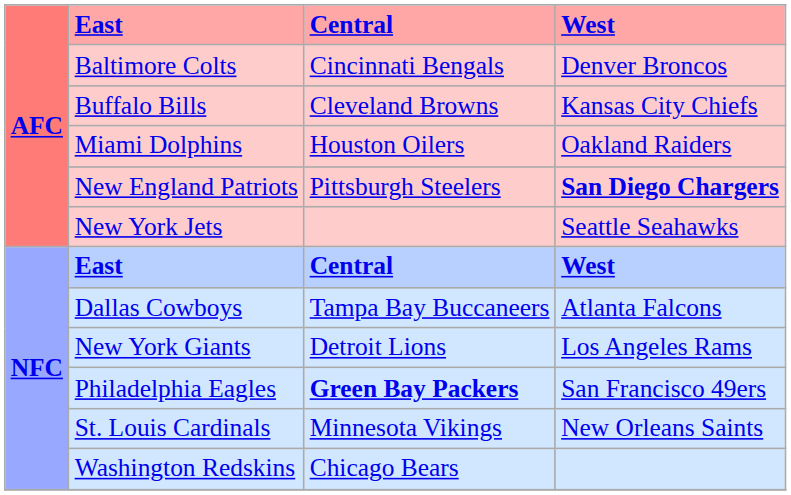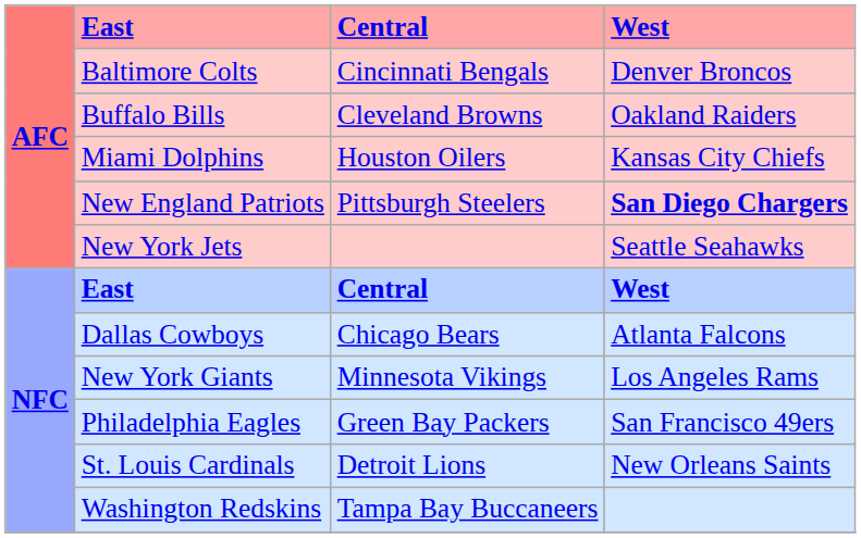Buffalo Bills | West: Kansas City Chiefs -> Oakland Raiders
Miami Dolphins | West: Oakland Raiders -> Kansas City Chiefs
Dallas Cowboys | Central: Tampa Bay Buccaneers -> Chicago Bears
New York Giants | Central: Detroit Lions -> Minnesota Vikings
Philadelphia Eagles | Central: bold -> normal
St. Louis Cardinals | Central: Minnesota Vikings -> Detroit Lions
Washington Redskins | Central: Chicago Bears -> Tampa Bay Buccaneers
